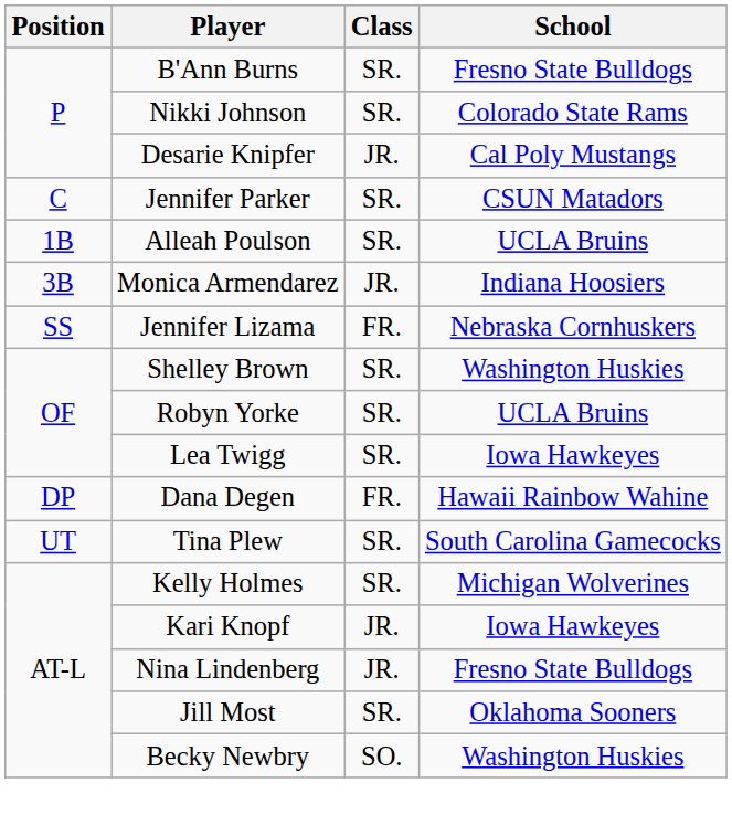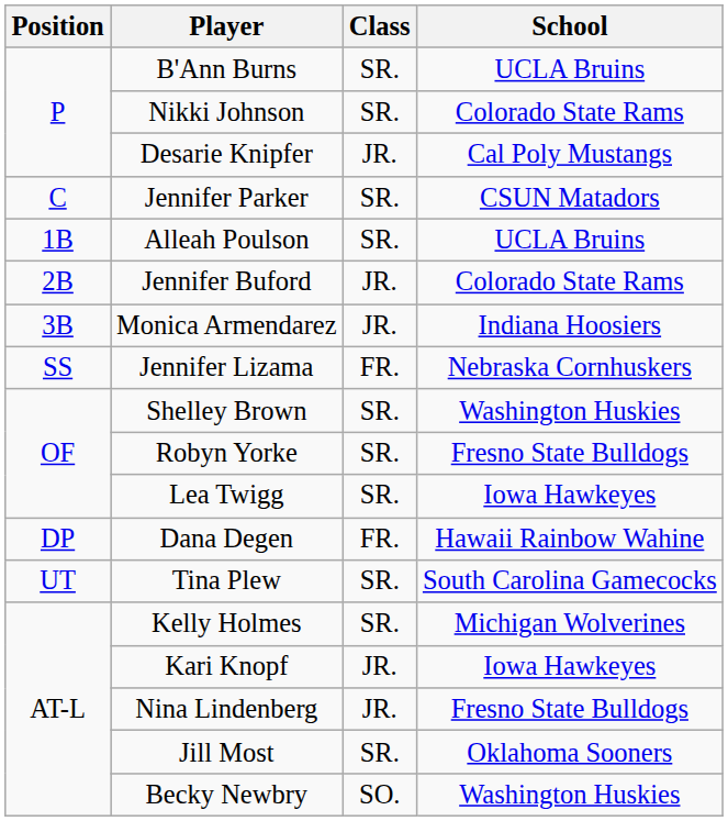B'Ann Burns | School: Fresno State Bulldogs -> UCLA Bruins
+ row: 2B | Jennifer Buford | JR. | Colorado State Rams
Robyn Yorke | School: UCLA Bruins -> Fresno State Bulldogs
